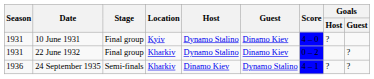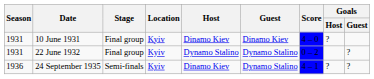10 June 1931 | Host: Dynamo Stalino -> Dinamo Kiev
22 June 1932 | Location: Kharkiv -> Kyiv
22 June 1932 | Guest: Dinamo Kiev -> Dynamo Stalino
24 September 1935 | Location: Kharkiv -> Kyiv
